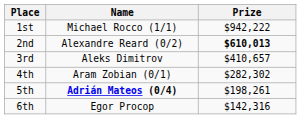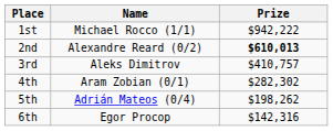3rd | Prize: $410,657 -> $410,757
5th | Name: bold -> normal
5th | Prize: $198,261 -> $198,262
